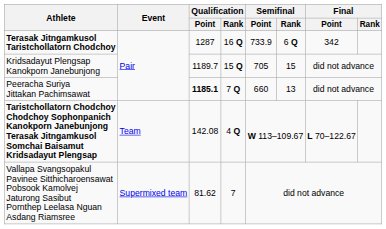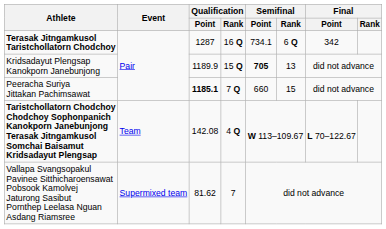Terasak Jitngamkusol Taristchollatorn Chodchoy | Semifinal / Point: 733.9 -> 734.1
Kridsadayut Plengsap Kanokporn Janebunjong | Qualification / Point: 1189.7 -> 1189.9
Kridsadayut Plengsap Kanokporn Janebunjong | Semifinal / Point: normal -> bold
Kridsadayut Plengsap Kanokporn Janebunjong | Semifinal / Rank: 15 -> 13
Peeracha Suriya Jittakan Pachimsawat | Semifinal / Rank: 13 -> 15
